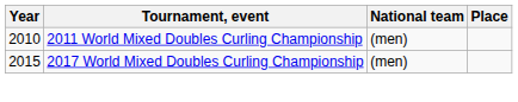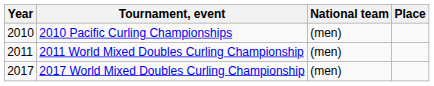+ row: 2010 | 2010 Pacific Curling Championships | (men)
2011 World Mixed Doubles Curling Championship | Year: 2010 -> 2011
2017 World Mixed Doubles Curling Championship | Year: 2015 -> 2017
